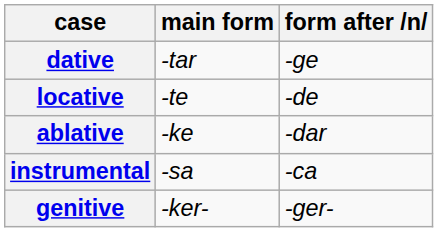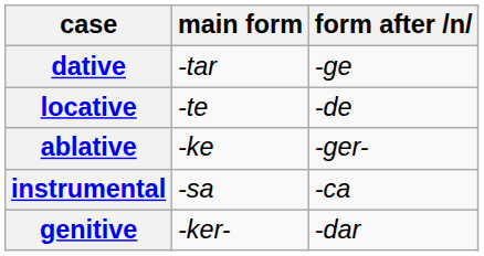ablative | form after /n: -dar -> -ger-
genitive | form after /n: -ger- -> -dar
